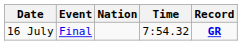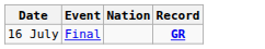- column: Time | 7:54.32
